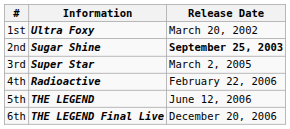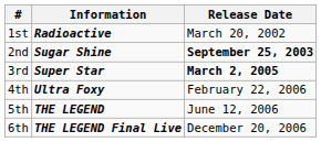1st | Information: Ultra Foxy -> Radioactive
3rd | Release Date: normal -> bold
4th | Information: Radioactive -> Ultra Foxy
